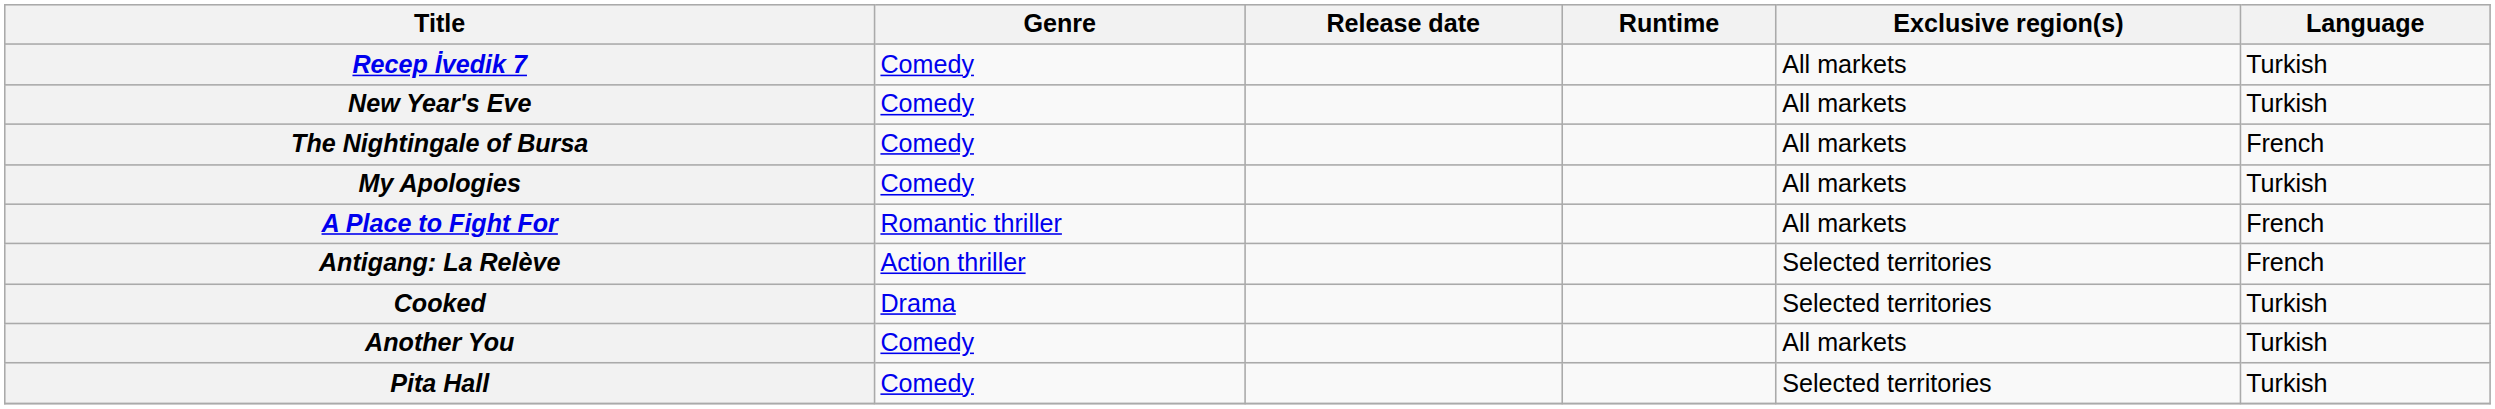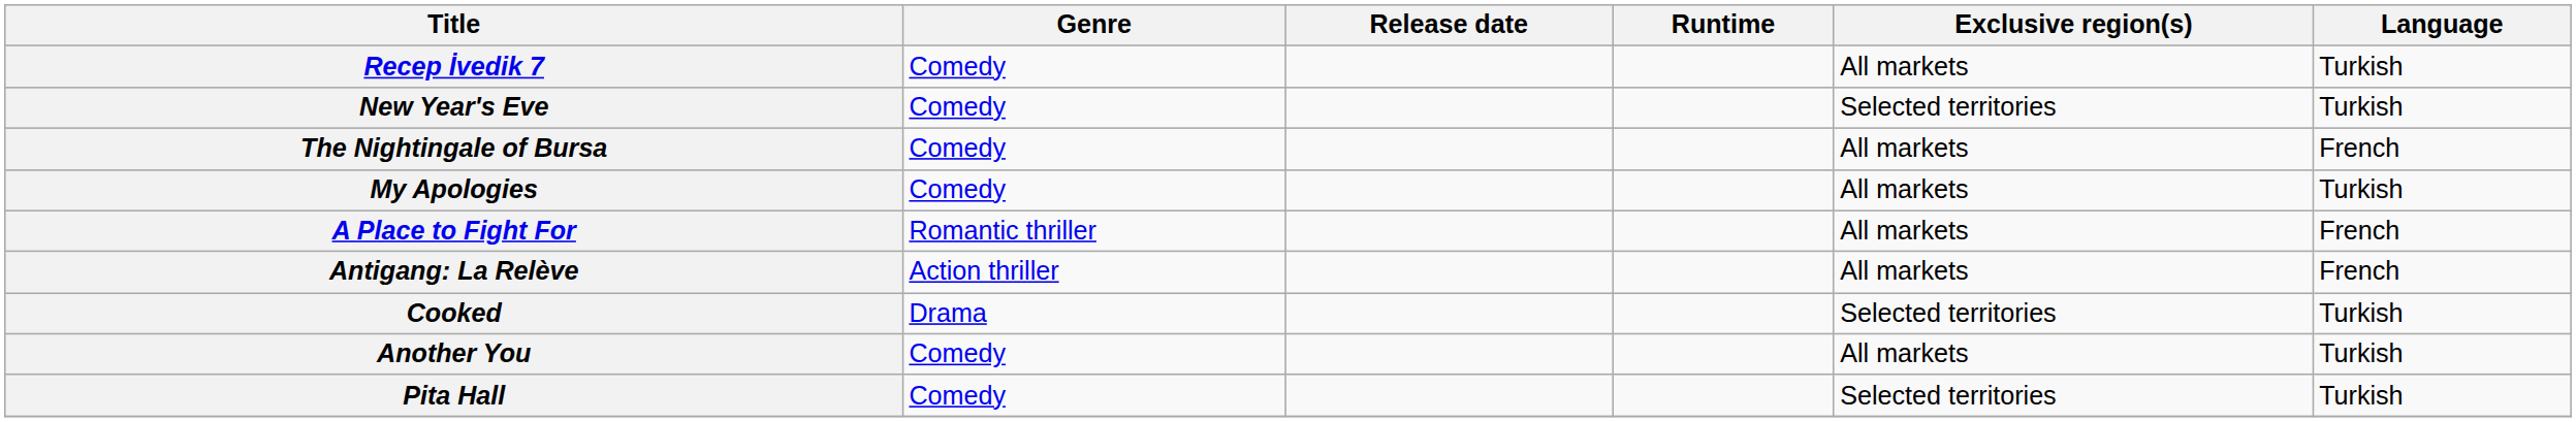New Year's Eve | Exclusive region(s): All markets -> Selected territories
Antigang: La Relève | Exclusive region(s): Selected territories -> All markets
